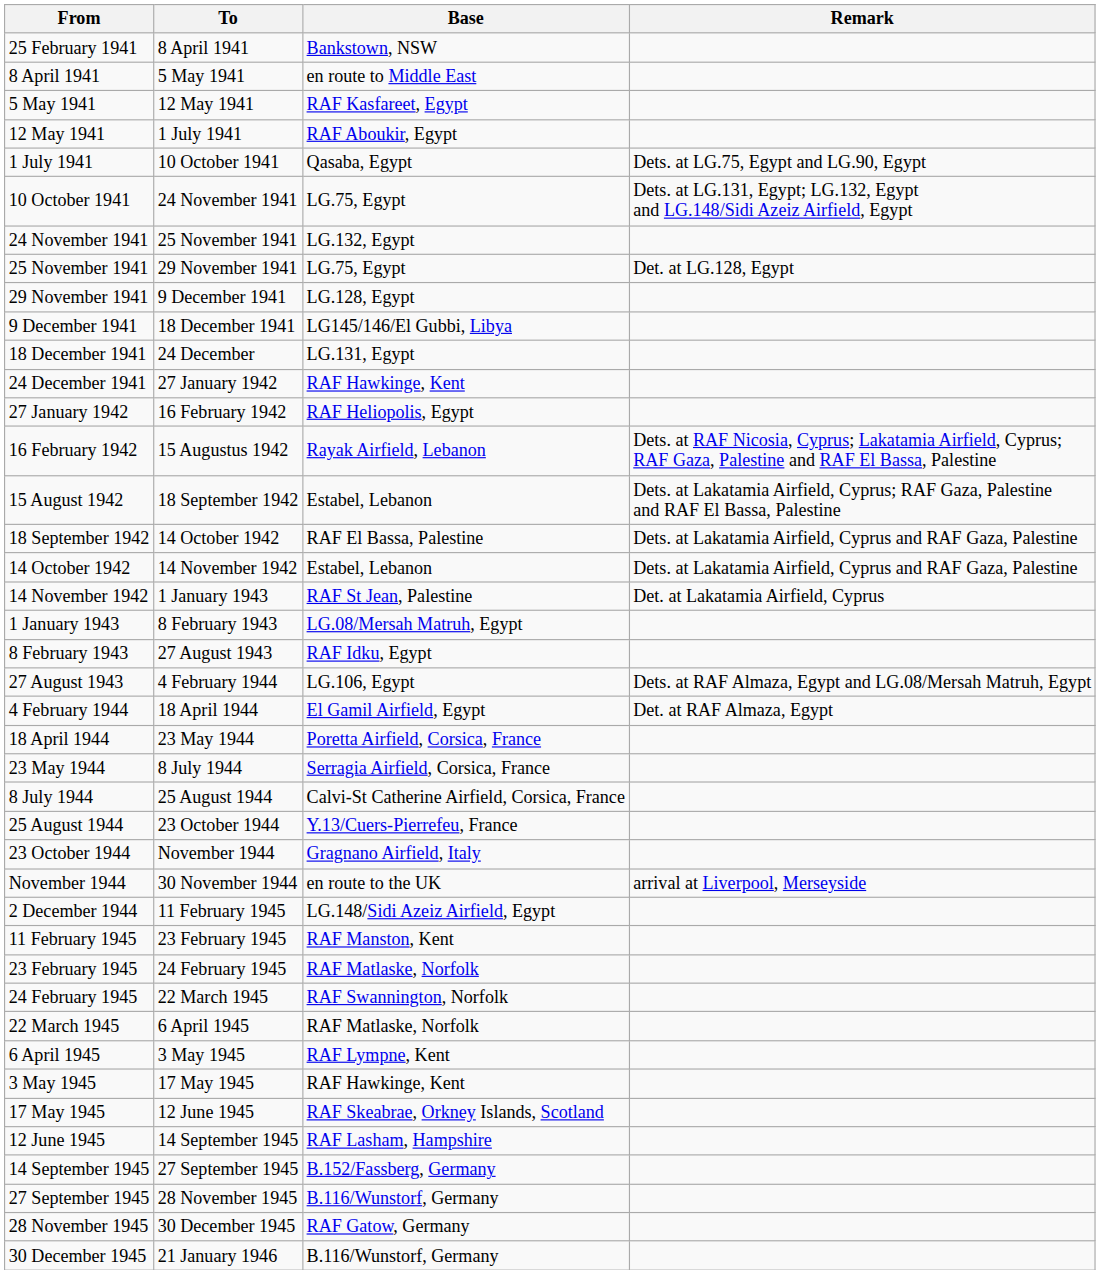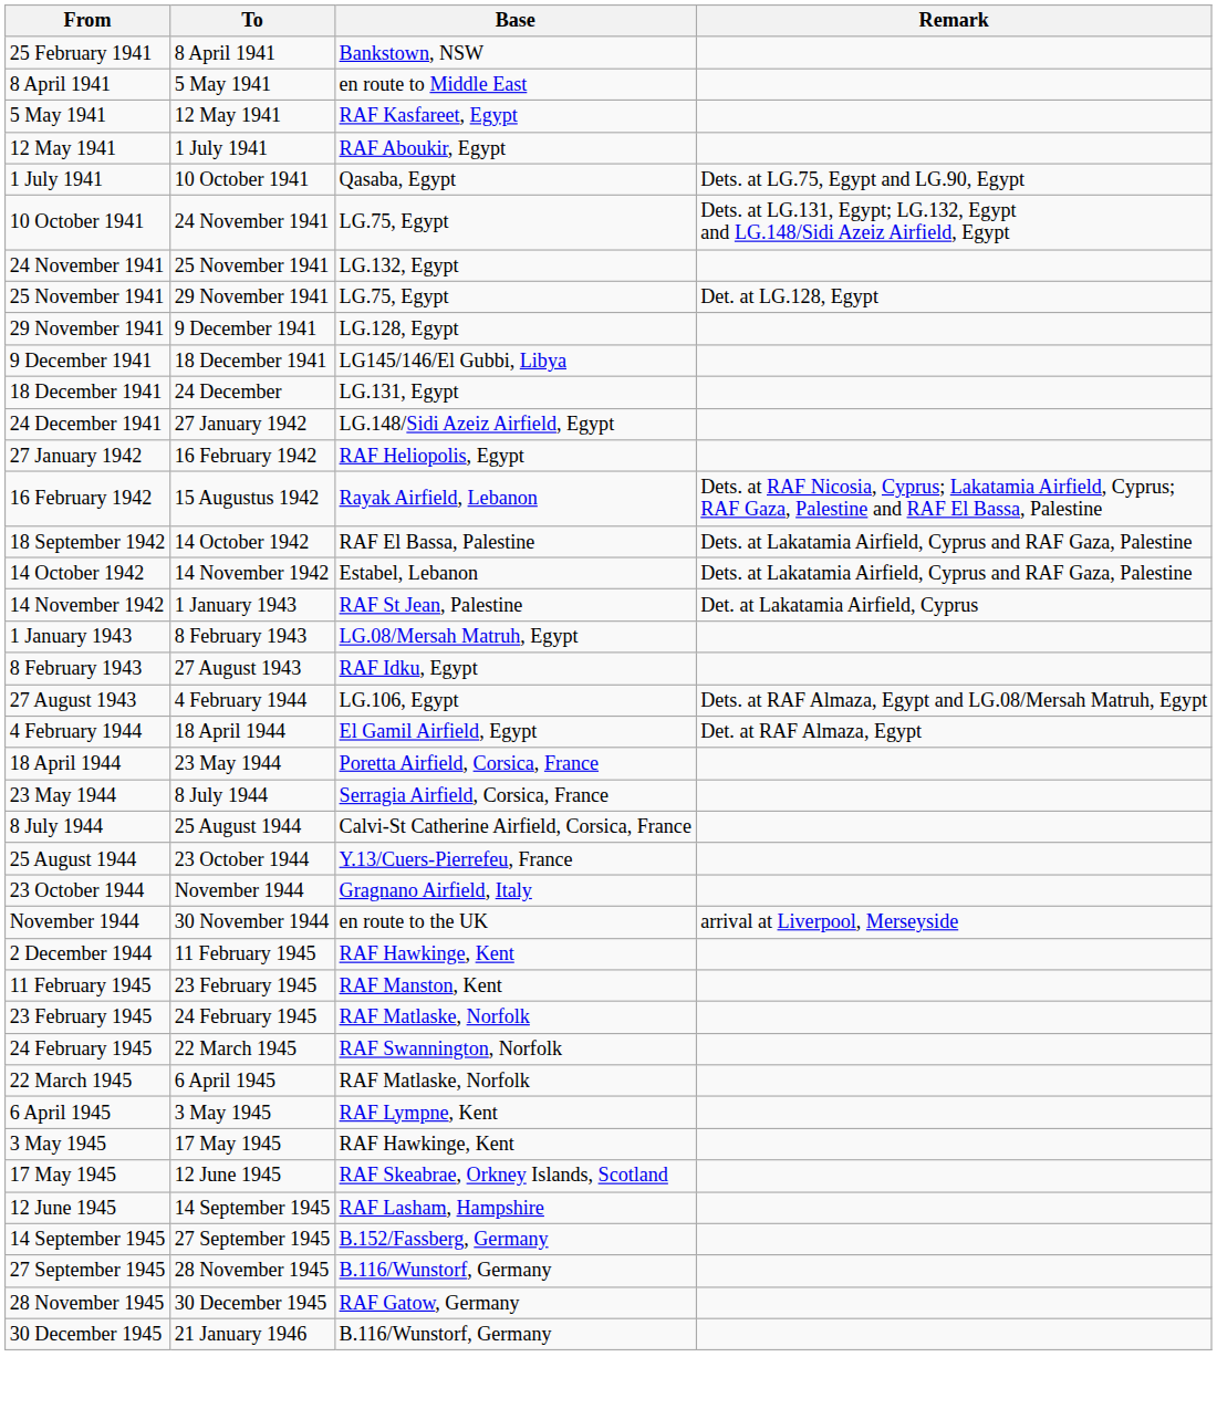24 December 1941 | Base: RAF Hawkinge, Kent -> LG.148/Sidi Azeiz Airfield, Egypt
- row: 15 August 1942 | 18 September 1942 | Estabel, Lebanon | Dets. at Lakatamia Airfield, Cyprus; RAF Gaza, Palestine and RAF El Bassa, Palestine
2 December 1944 | Base: LG.148/Sidi Azeiz Airfield, Egypt -> RAF Hawkinge, Kent
